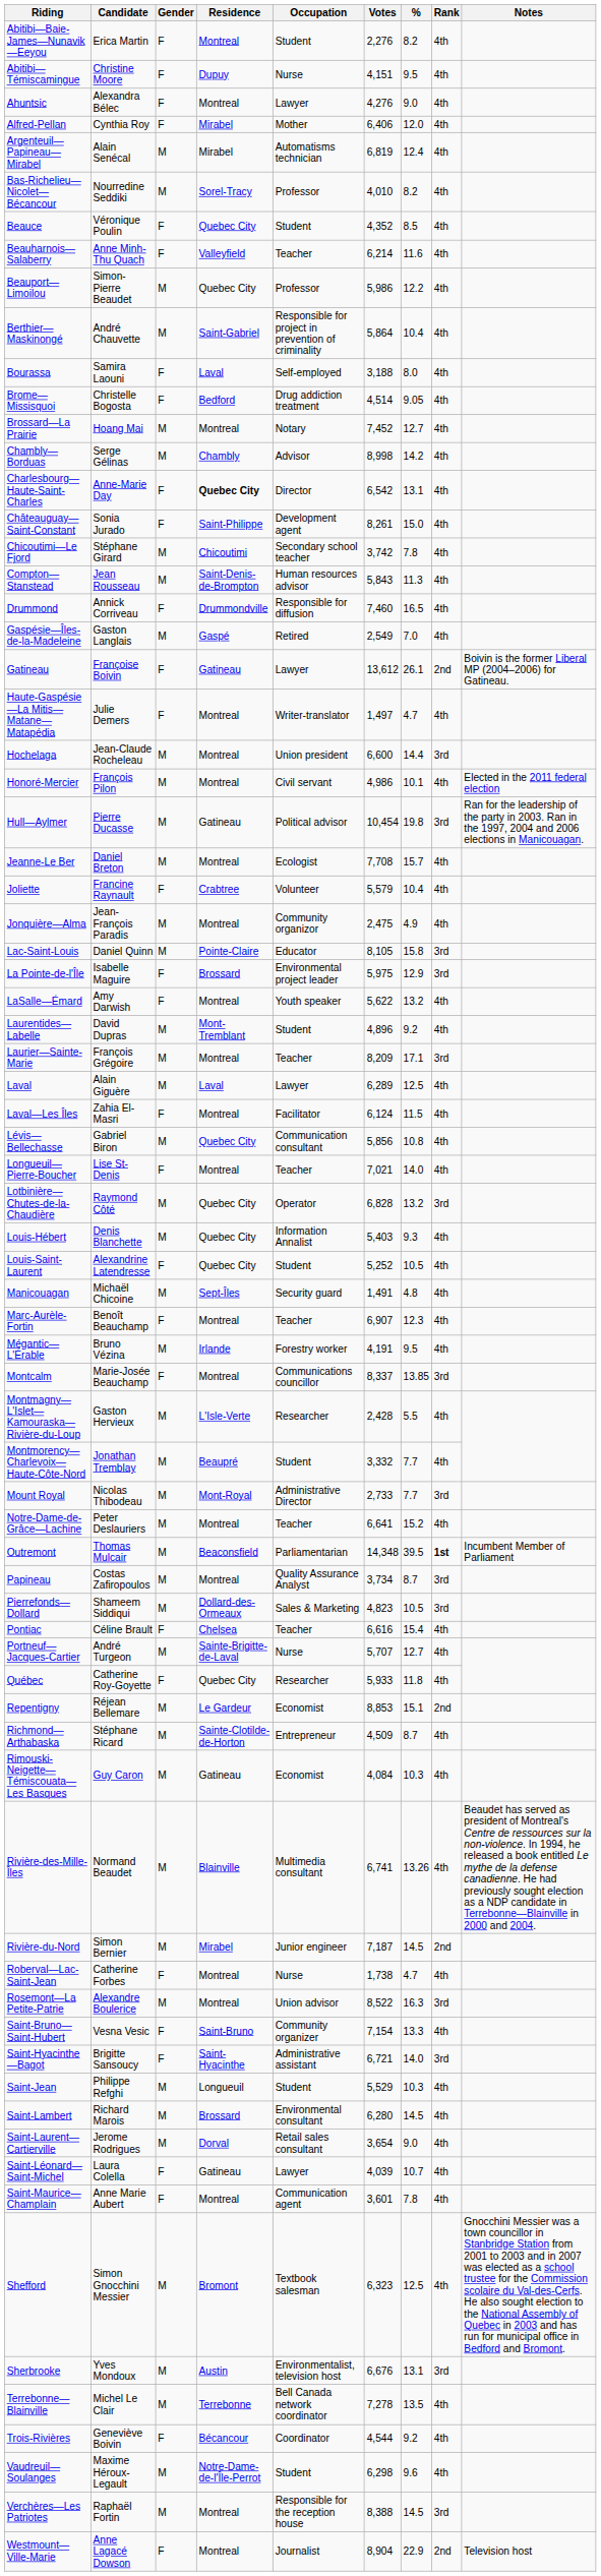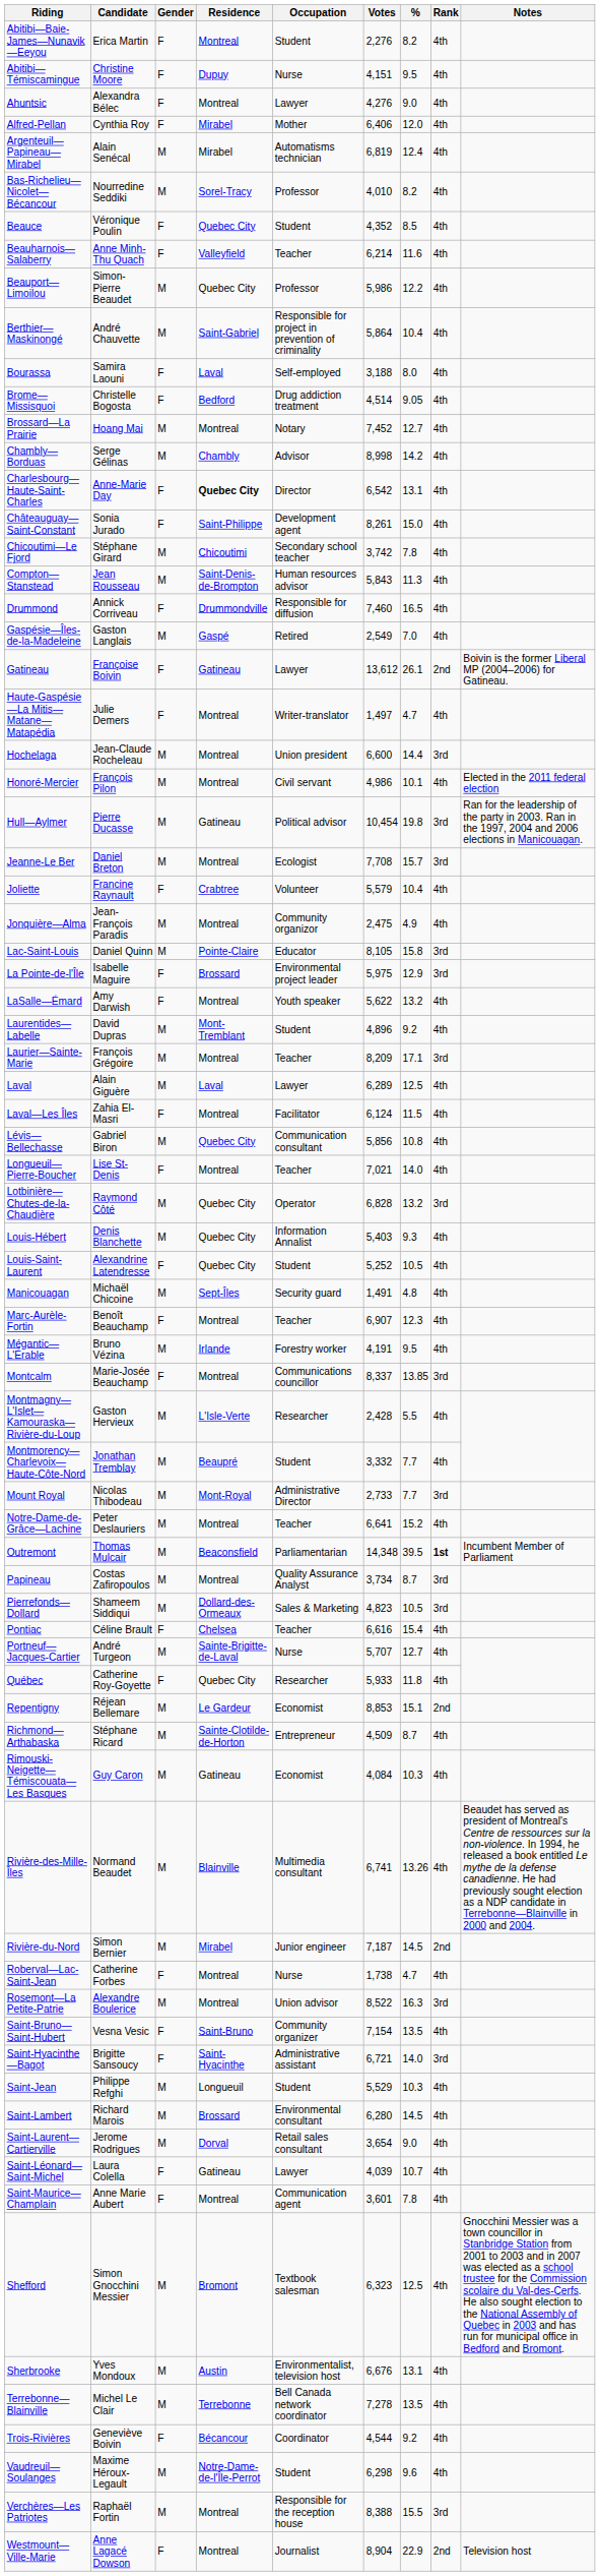Jeanne-Le Ber | Rank: 4th -> 3rd
Saint-Bruno—Saint-Hubert | %: 13.3 -> 13.5
Sherbrooke | Rank: 3rd -> 4th
Verchères—Les Patriotes | %: 14.5 -> 15.5
